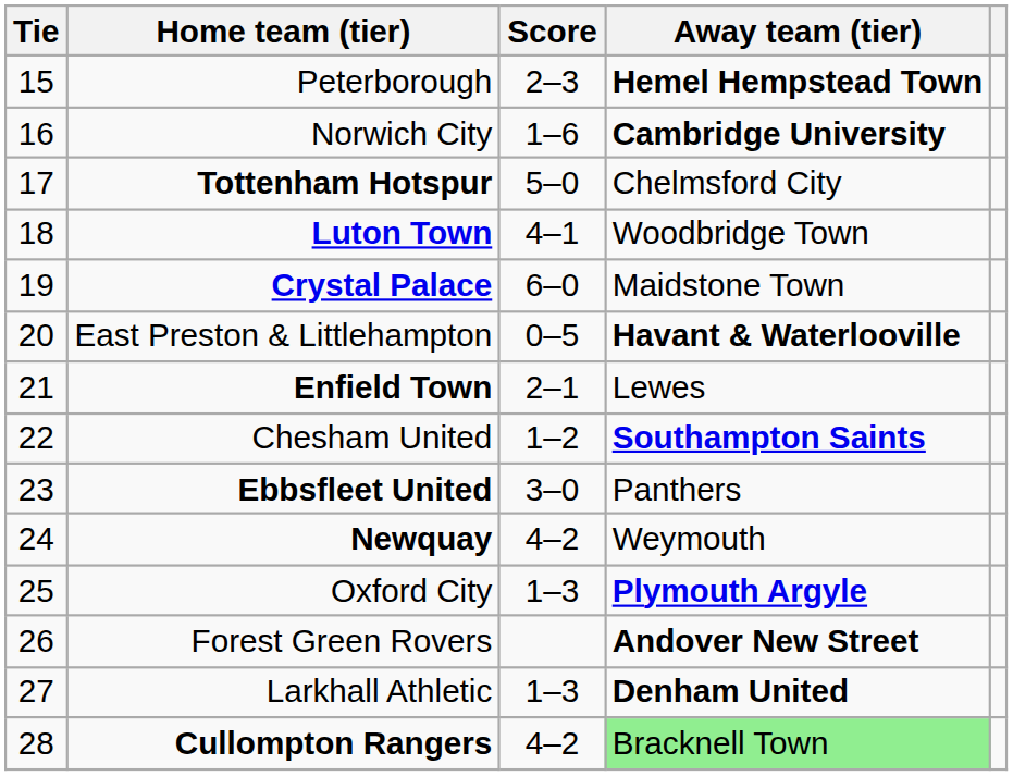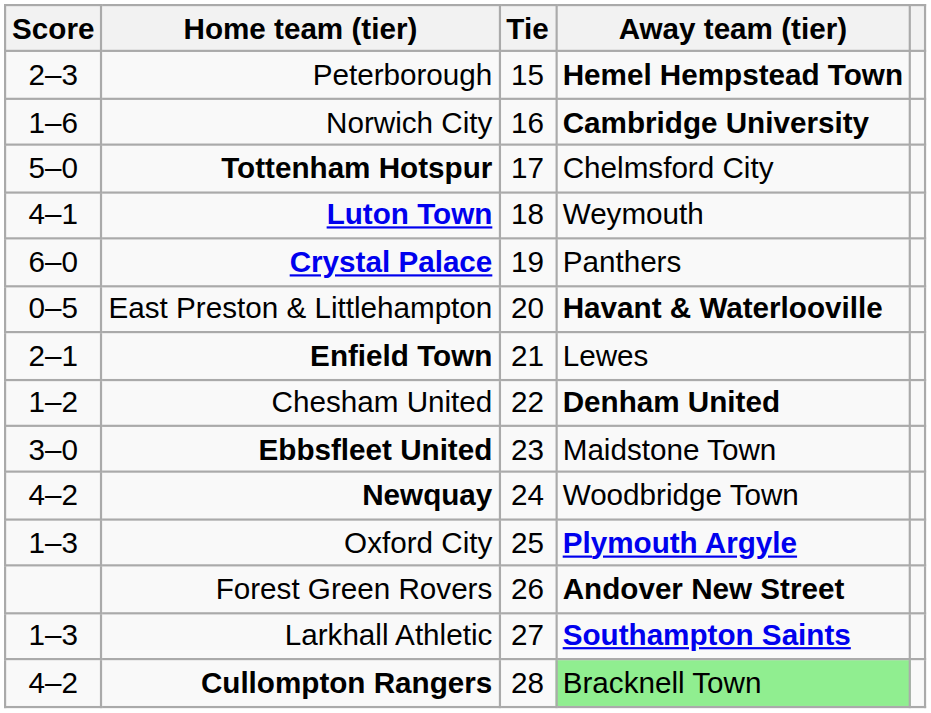columns swapped: Tie <-> Score
Luton Town | Away team (tier): Woodbridge Town -> Weymouth
Crystal Palace | Away team (tier): Maidstone Town -> Panthers
Chesham United | Away team (tier): Southampton Saints -> Denham United
Ebbsfleet United | Away team (tier): Panthers -> Maidstone Town
Newquay | Away team (tier): Weymouth -> Woodbridge Town
Larkhall Athletic | Away team (tier): Denham United -> Southampton Saints
